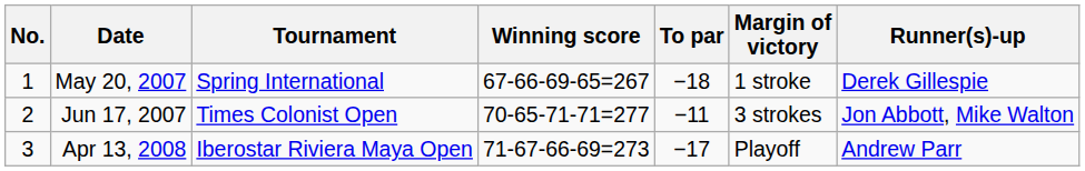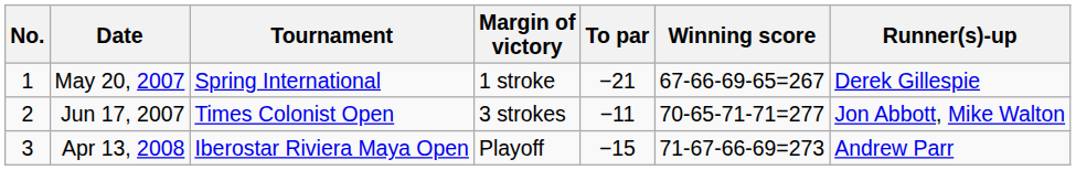columns swapped: Winning score <-> Margin of victory
May 20, 2007 | To par: −18 -> −21
Apr 13, 2008 | To par: −17 -> −15
